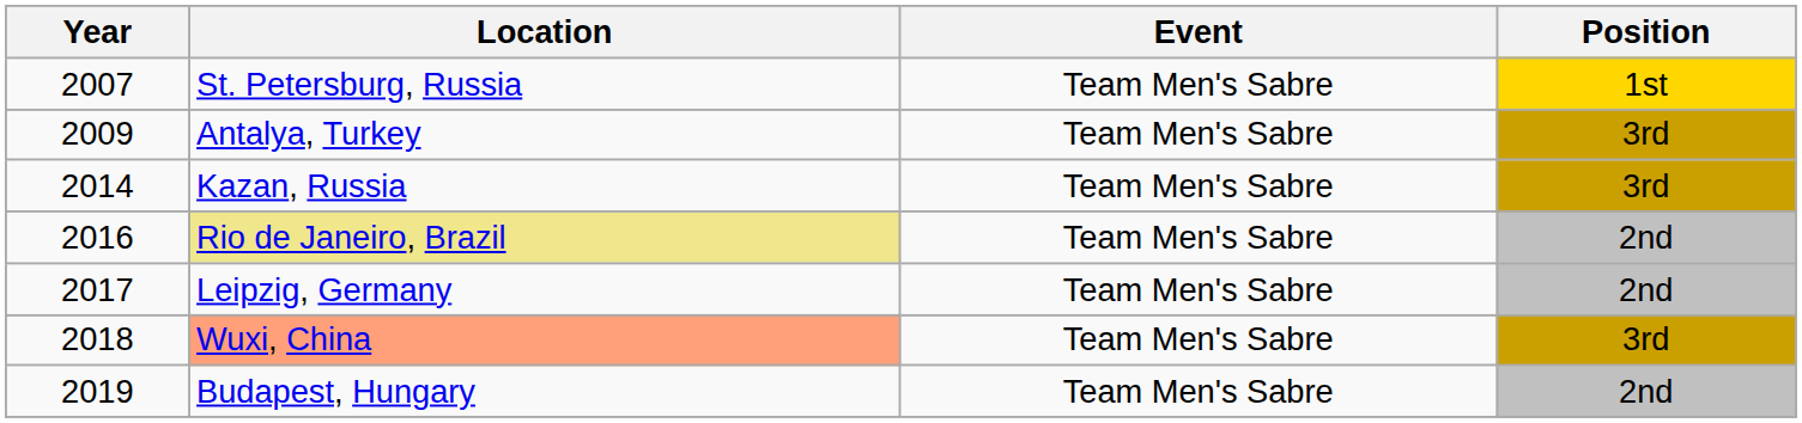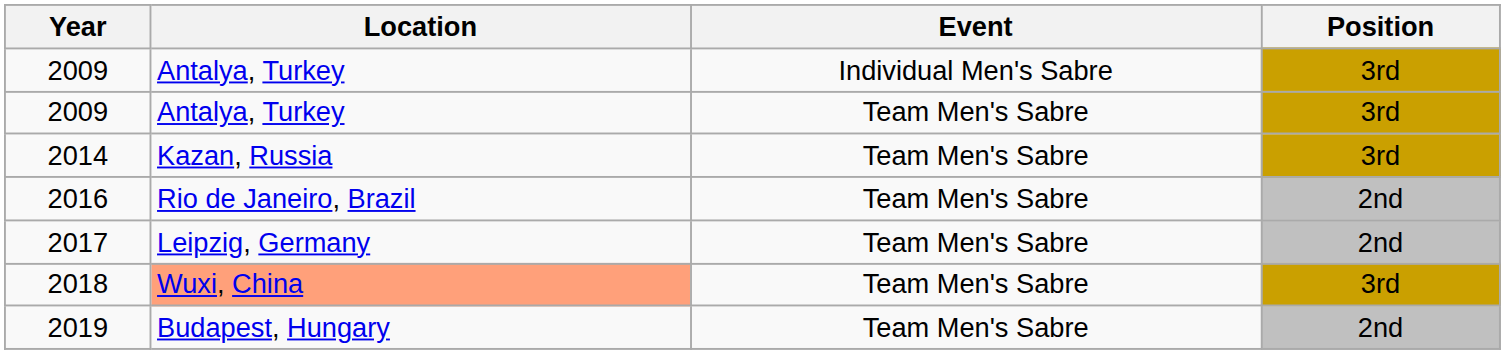- row: 2007 | St. Petersburg, Russia | Team Men's Sabre | 1st
+ row: 2009 | Antalya, Turkey | Individual Men's Sabre | 3rd
2016 | Location: khaki background -> no background
